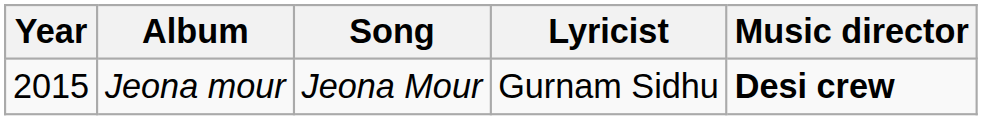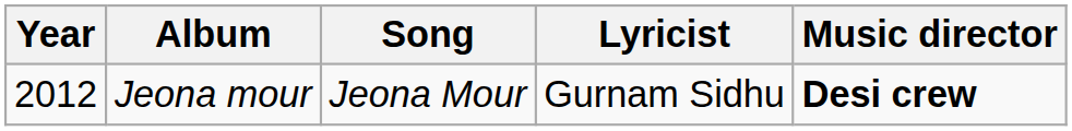Jeona mour | Year: 2015 -> 2012
